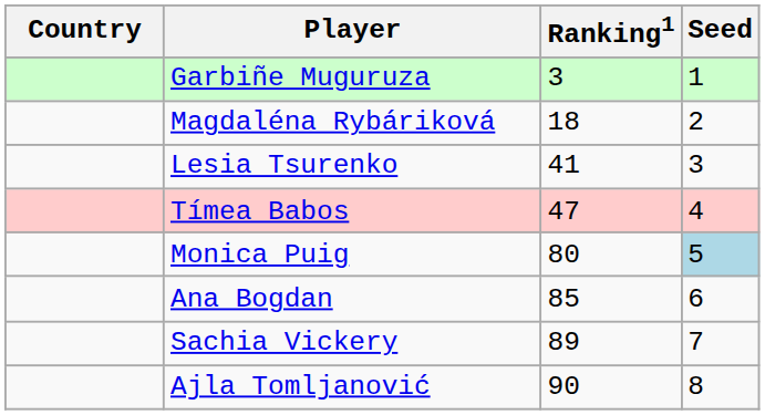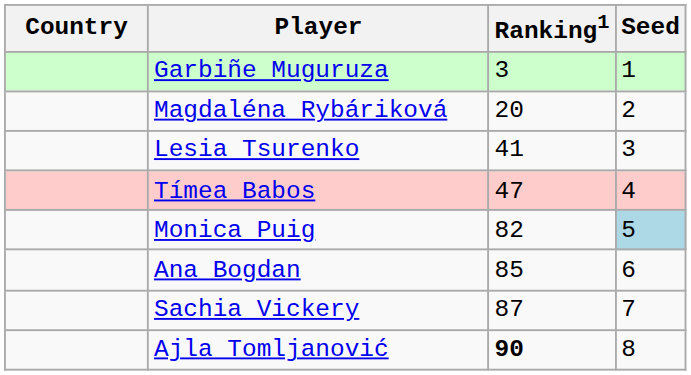Magdaléna Rybáriková | Ranking1: 18 -> 20
Monica Puig | Ranking1: 80 -> 82
Sachia Vickery | Ranking1: 89 -> 87
Ajla Tomljanović | Ranking1: normal -> bold
